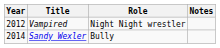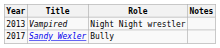Vampired | Year: 2012 -> 2013
Sandy Wexler | Year: 2014 -> 2017
